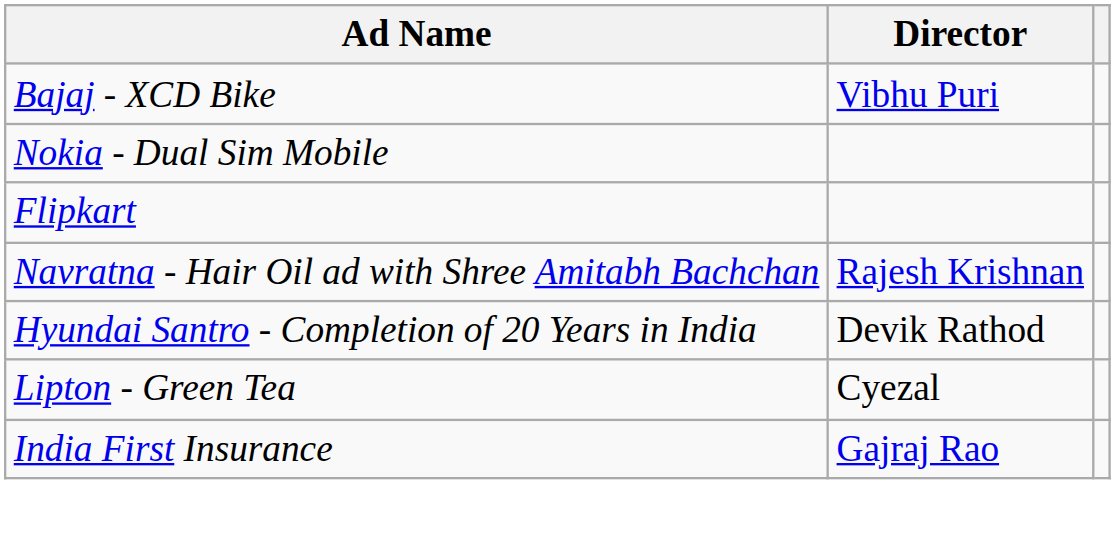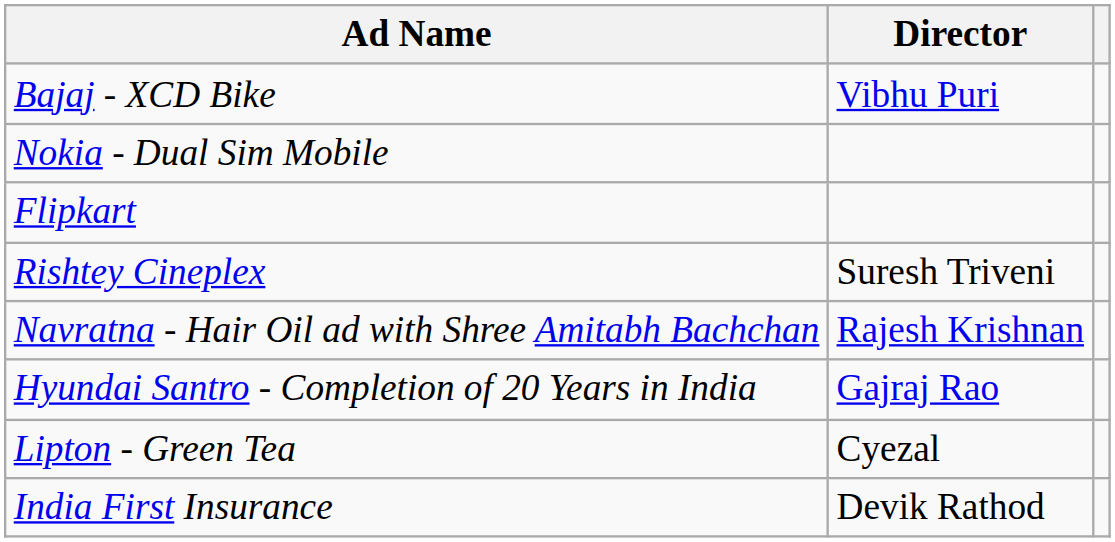+ row: Rishtey Cineplex | Suresh Triveni
Hyundai Santro - Completion of 20 Years in India | Director: Devik Rathod -> Gajraj Rao
India First Insurance | Director: Gajraj Rao -> Devik Rathod
